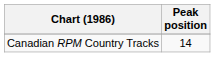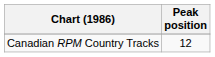Canadian RPM Country Tracks | Peak position: 14 -> 12
